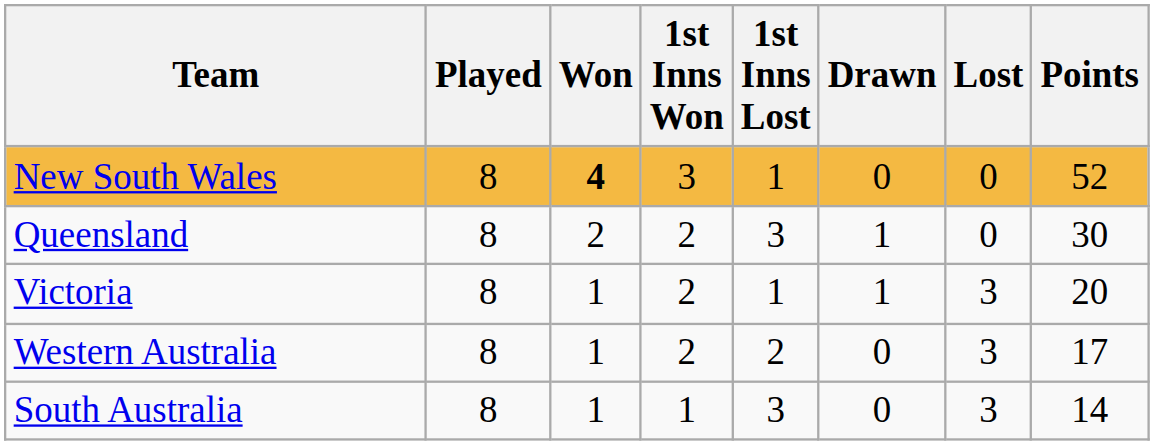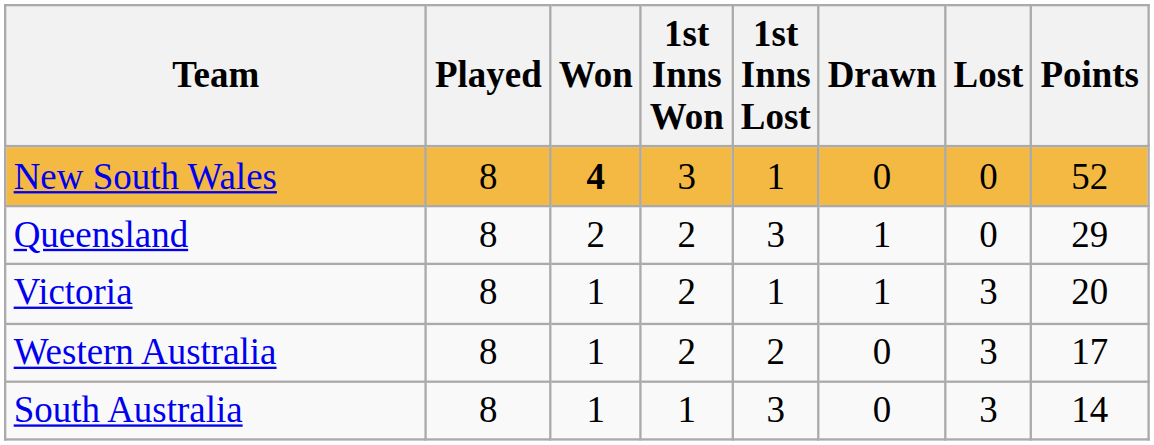Queensland | Points: 30 -> 29
